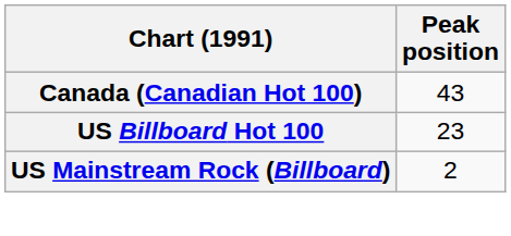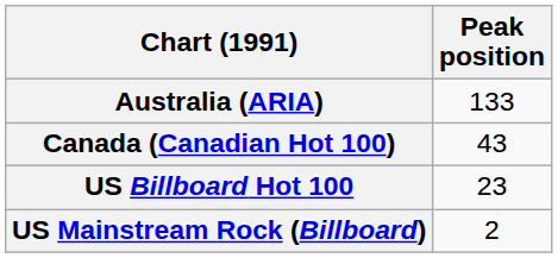+ row: Australia (ARIA) | 133
